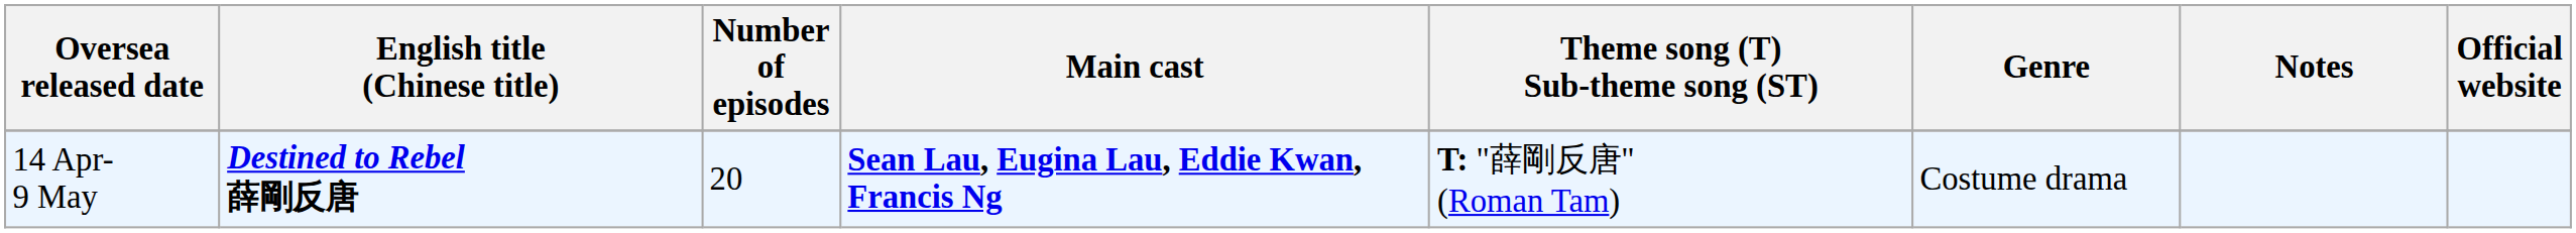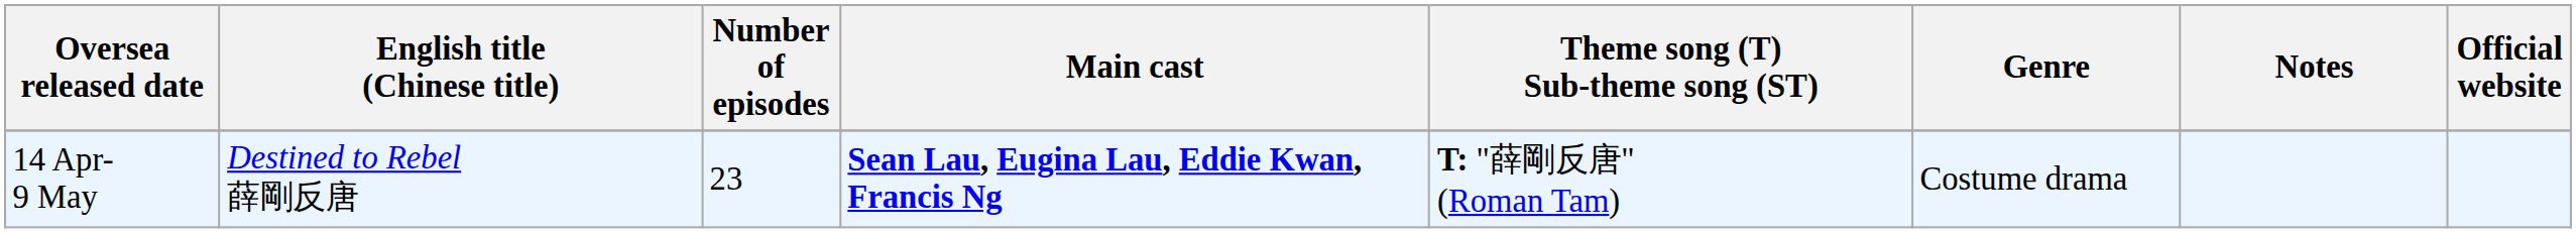14 Apr- 9 May | English title (Chinese title): bold -> normal
14 Apr- 9 May | Number of episodes: 20 -> 23
